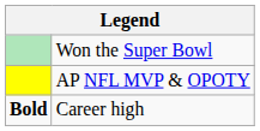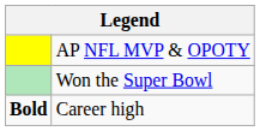rows swapped: AP NFL MVP & OPOTY <-> Won the Super Bowl
